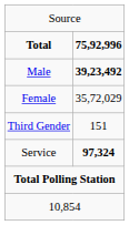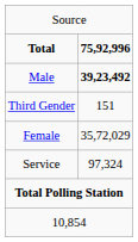rows swapped: Female <-> Third Gender
Service | column 2: bold -> normal
